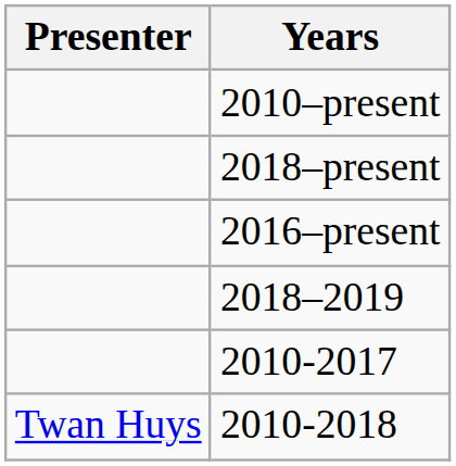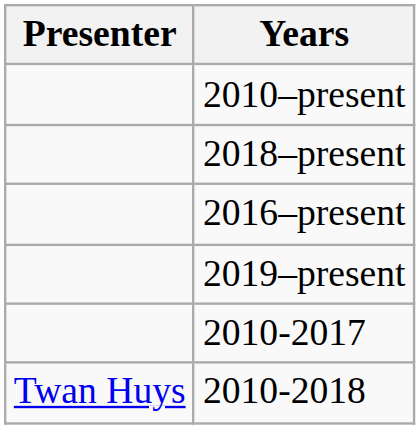+ row: 2019–present
- row: 2018–2019
